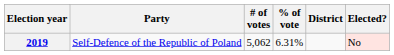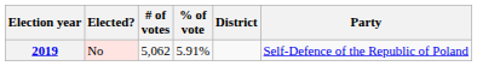columns swapped: Party <-> Elected?
2019 | % of vote: 6.31% -> 5.91%
